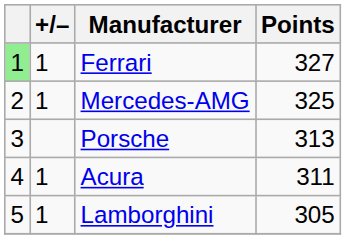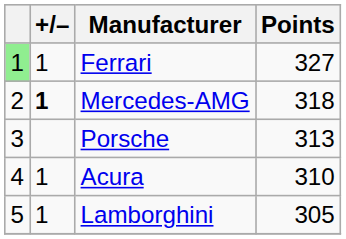Mercedes-AMG | +/–: normal -> bold
Mercedes-AMG | Points: 325 -> 318
Acura | Points: 311 -> 310
